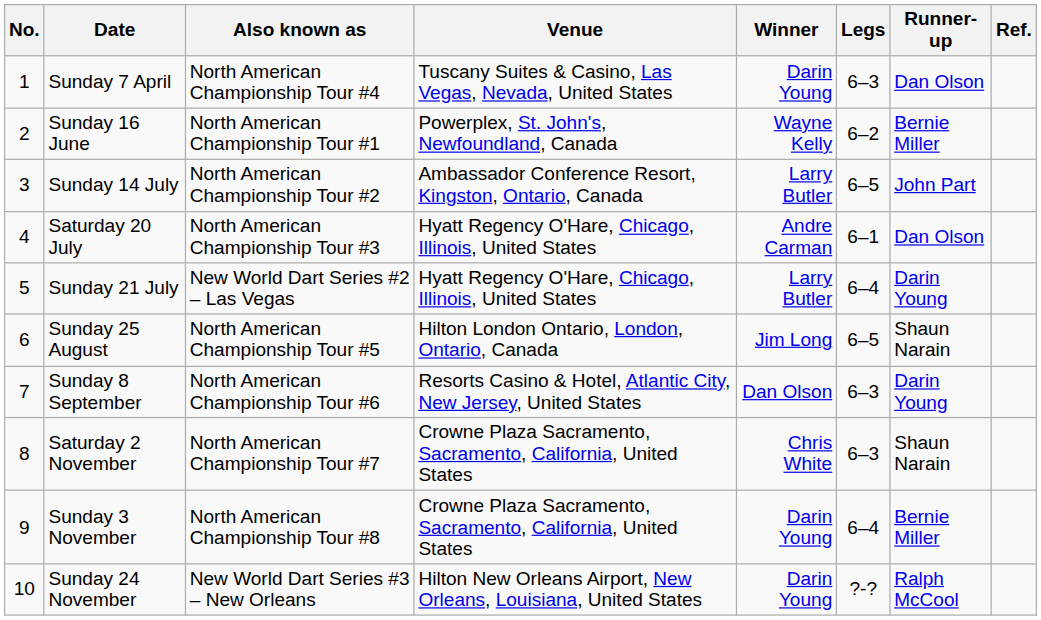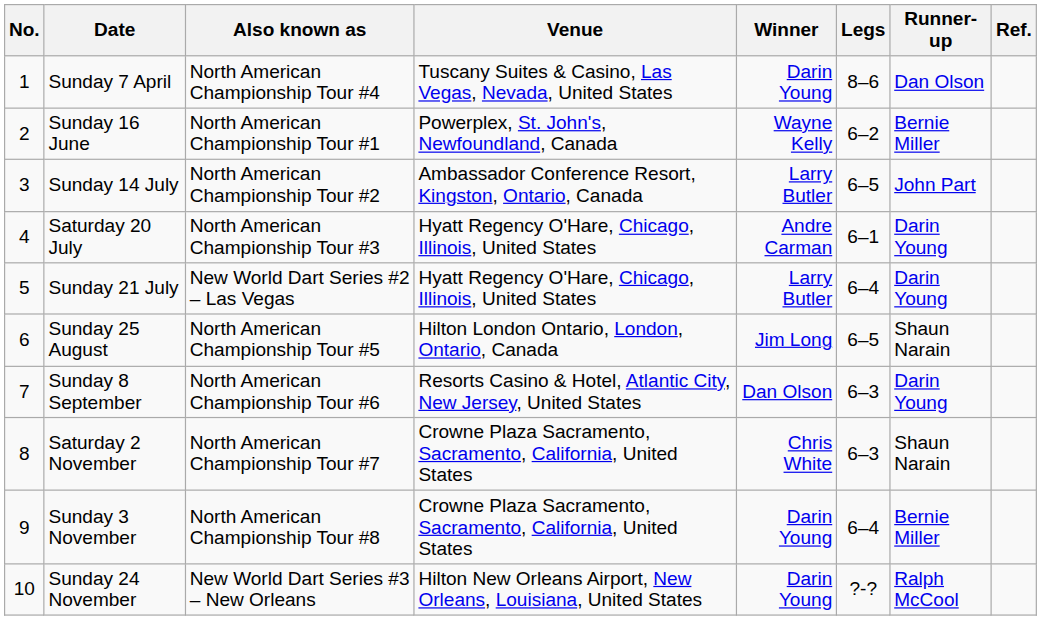Sunday 7 April | Legs: 6–3 -> 8–6
Saturday 20 July | Runner-up: Dan Olson -> Darin Young
